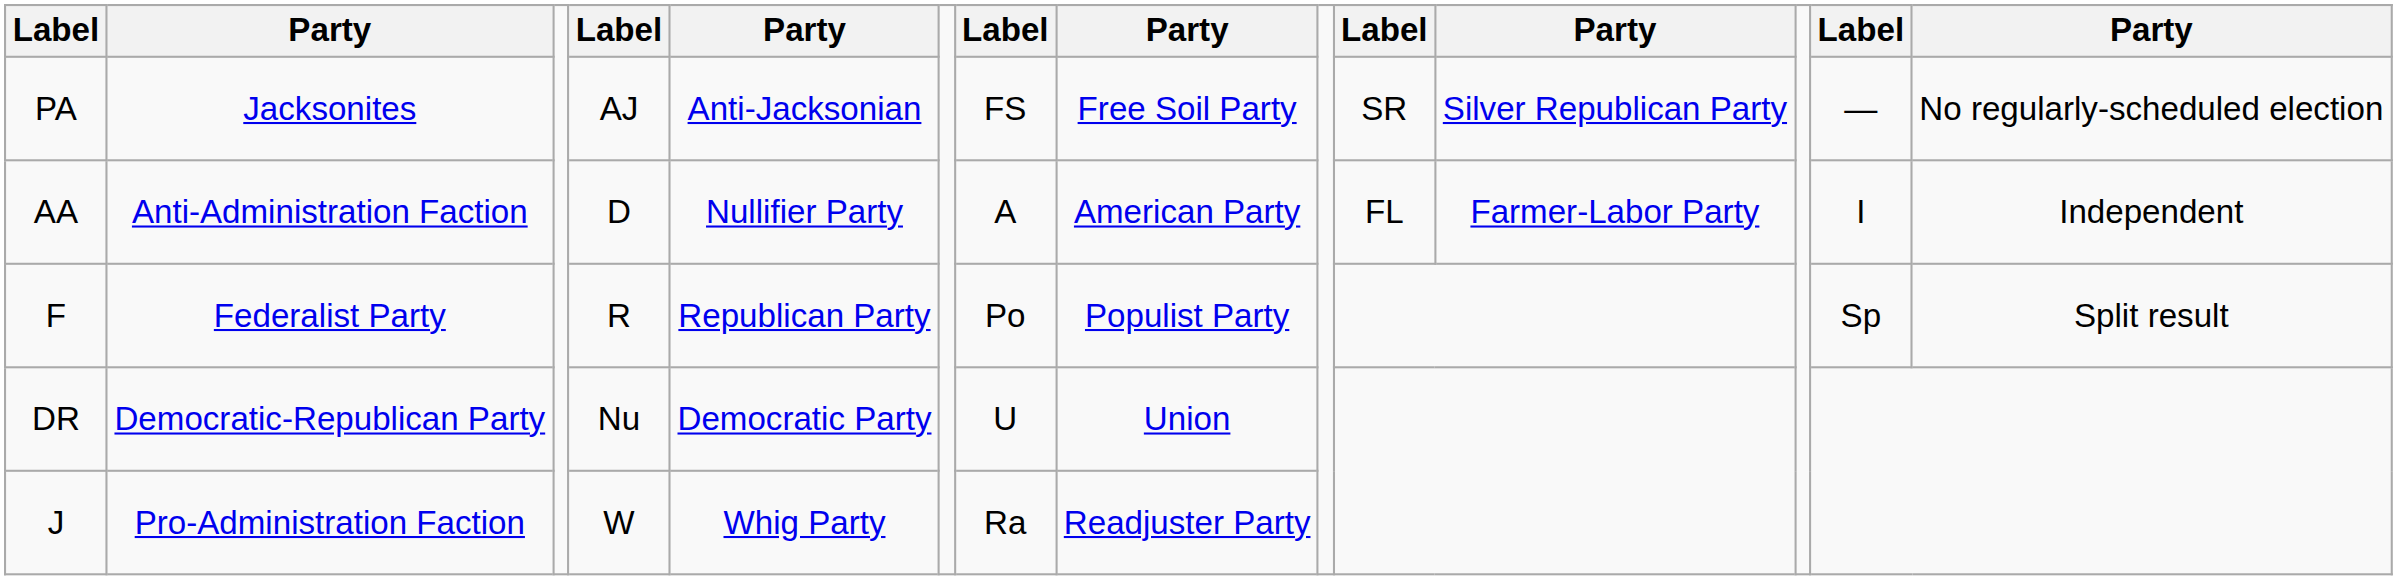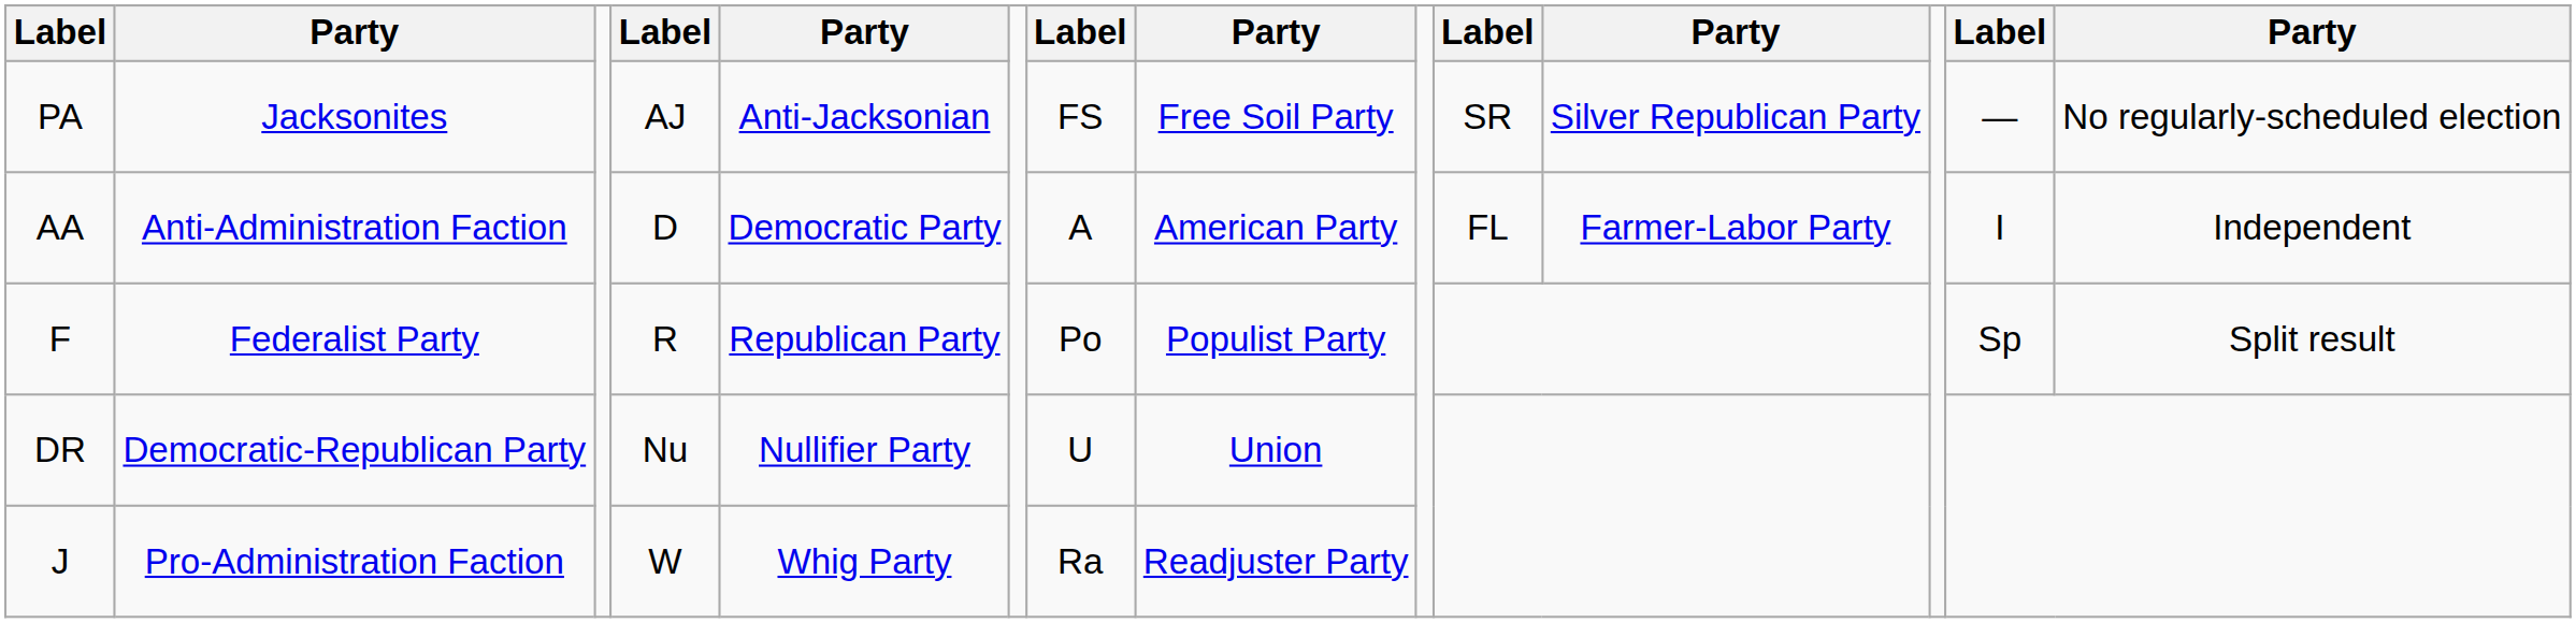AA | column 5: Nullifier Party -> Democratic Party
DR | column 5: Democratic Party -> Nullifier Party
